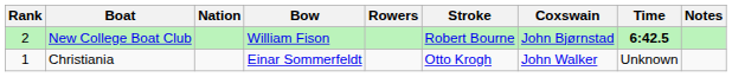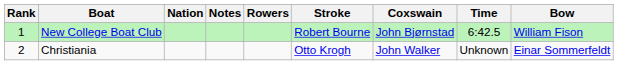columns swapped: Bow <-> Notes
New College Boat Club | Rank: 2 -> 1
New College Boat Club | Time: bold -> normal
Christiania | Rank: 1 -> 2
